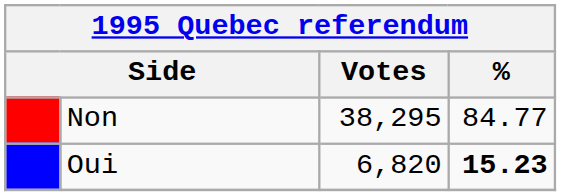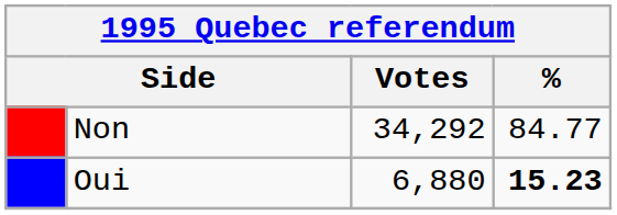Non | Votes: 38,295 -> 34,292
Oui | Votes: 6,820 -> 6,880
